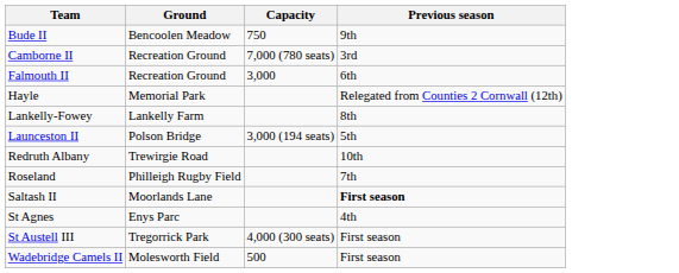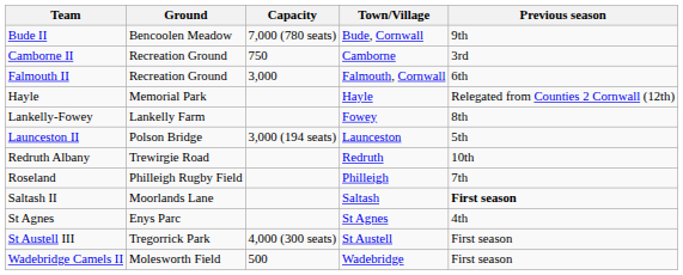+ column: Town/Village | Bude, Cornwall | Camborne | Falmouth, Cornwall | Hayle | Fowey | Launceston | Redruth | Philleigh | Saltash | St Agnes | St Austell | Wadebridge
Bude II | Capacity: 750 -> 7,000 (780 seats)
Camborne II | Capacity: 7,000 (780 seats) -> 750
